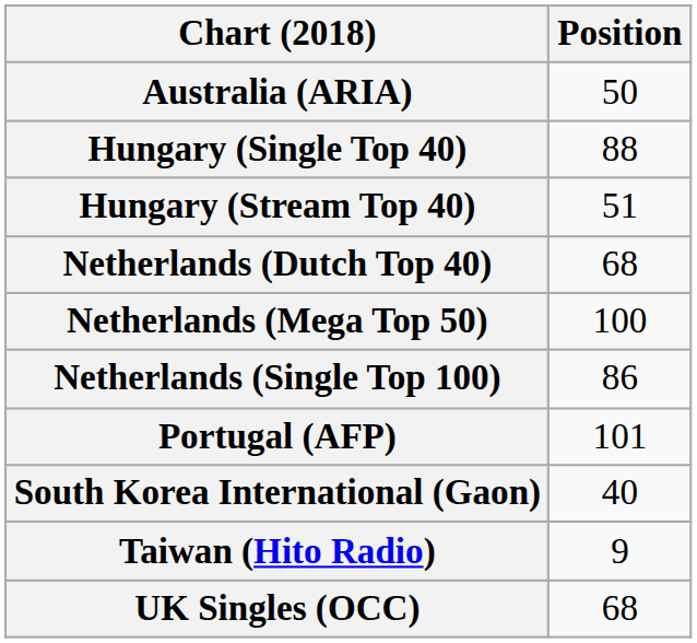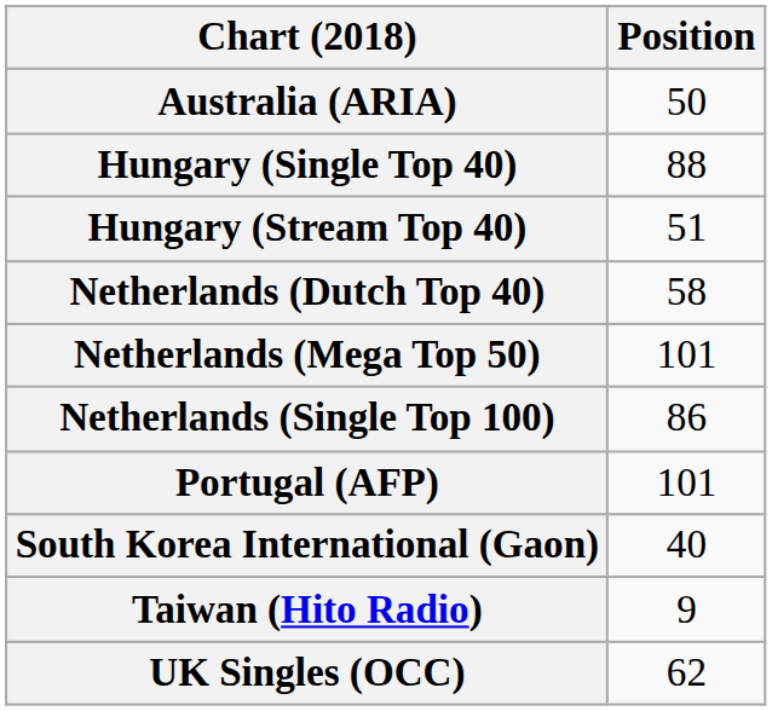Netherlands (Dutch Top 40) | Position: 68 -> 58
Netherlands (Mega Top 50) | Position: 100 -> 101
UK Singles (OCC) | Position: 68 -> 62
